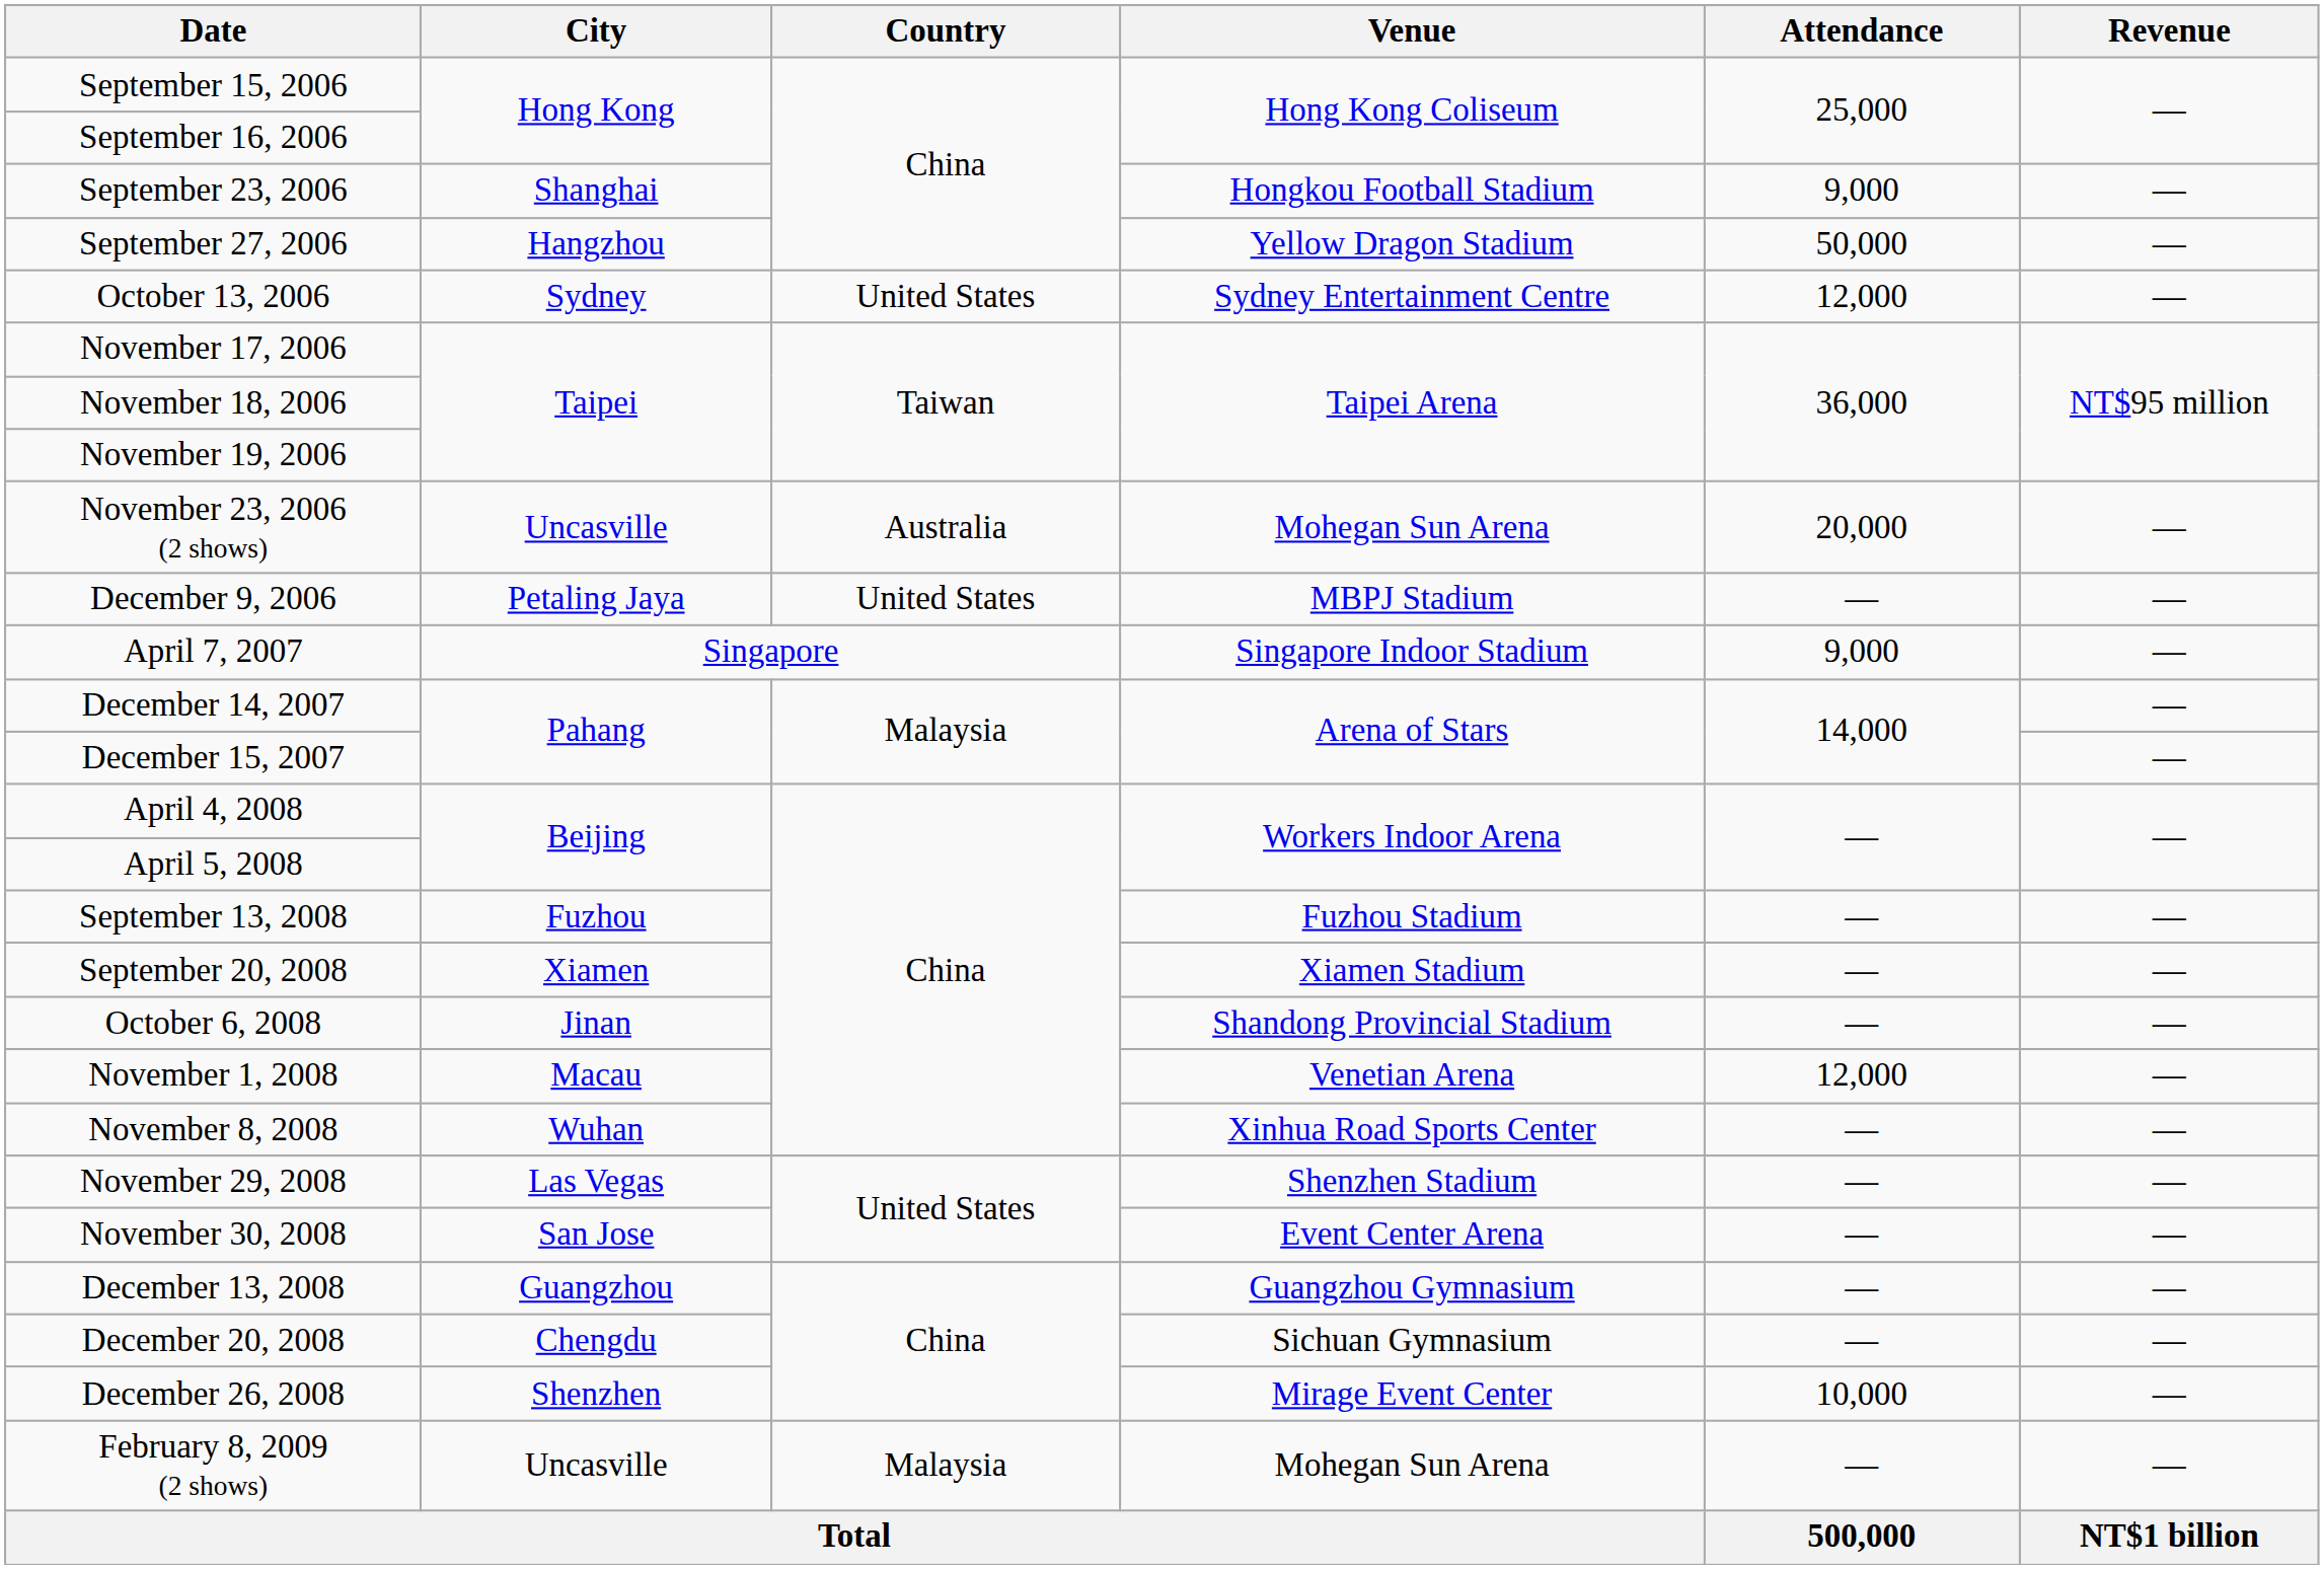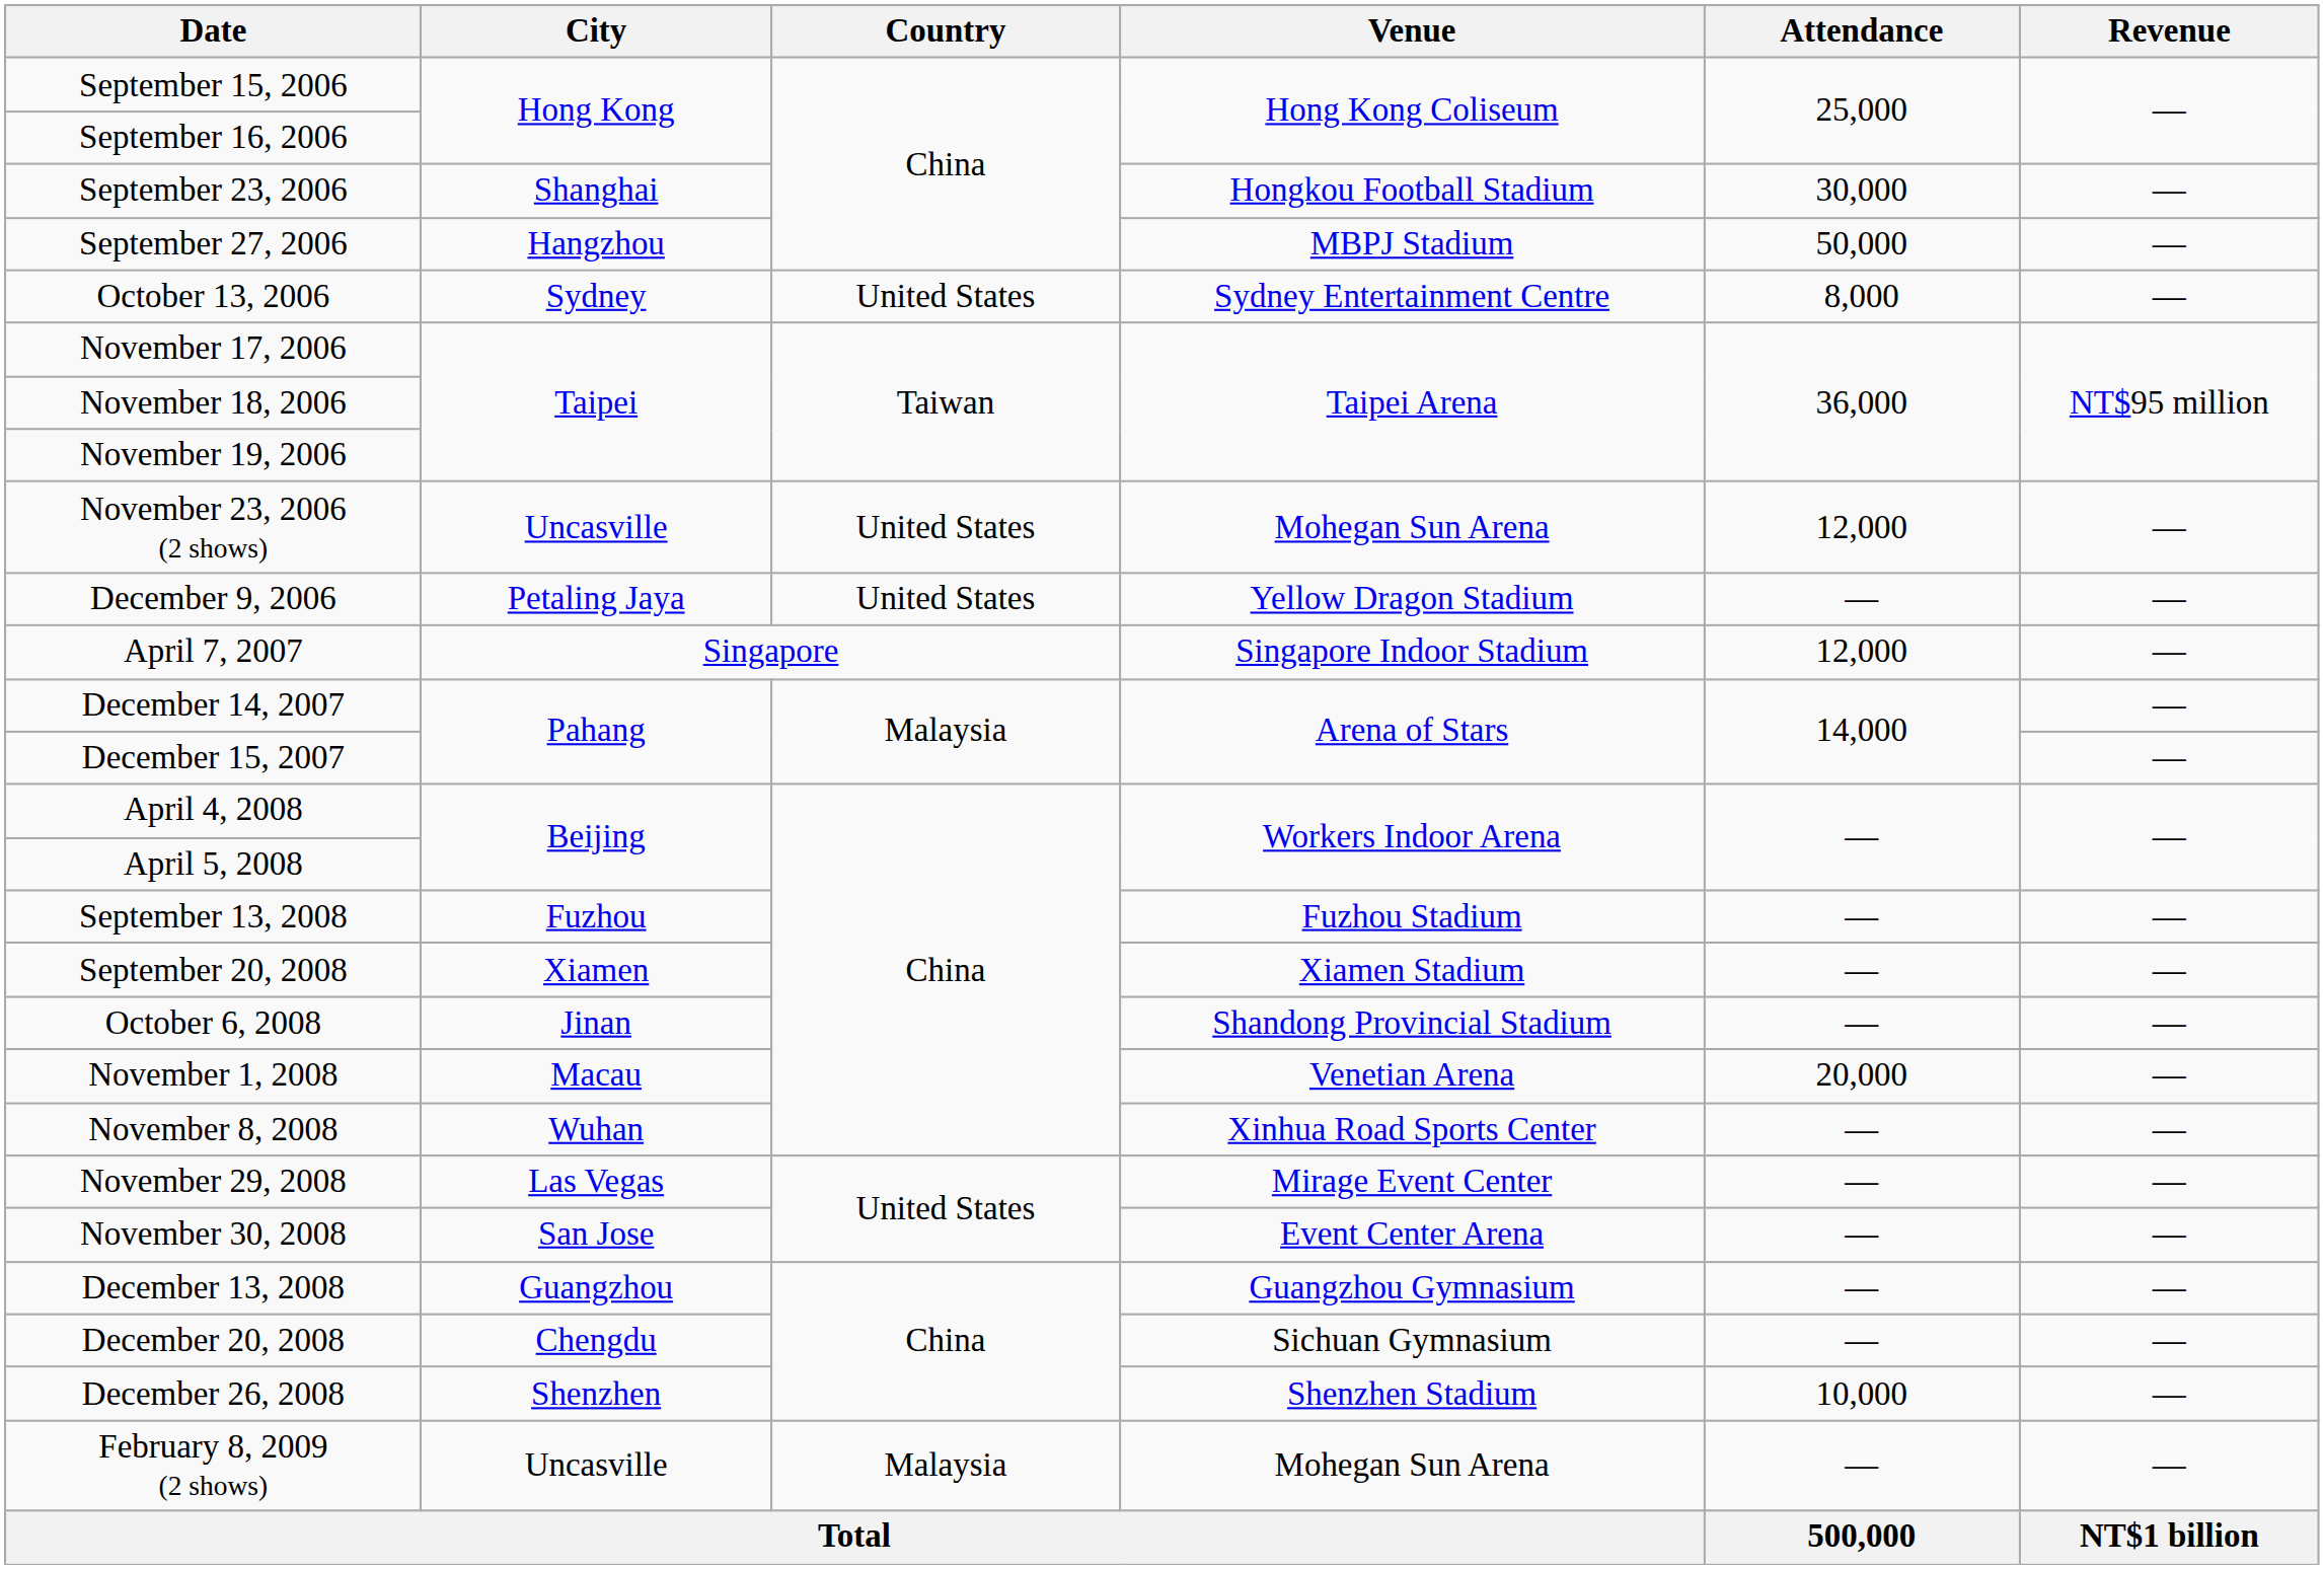September 23, 2006 | Attendance: 9,000 -> 30,000
September 27, 2006 | Venue: Yellow Dragon Stadium -> MBPJ Stadium
October 13, 2006 | Attendance: 12,000 -> 8,000
November 23, 2006 (2 shows) | Country: Australia -> United States
November 23, 2006 (2 shows) | Attendance: 20,000 -> 12,000
December 9, 2006 | Venue: MBPJ Stadium -> Yellow Dragon Stadium
April 7, 2007 | Attendance: 9,000 -> 12,000
November 1, 2008 | Attendance: 12,000 -> 20,000
November 29, 2008 | Venue: Shenzhen Stadium -> Mirage Event Center
December 26, 2008 | Venue: Mirage Event Center -> Shenzhen Stadium
